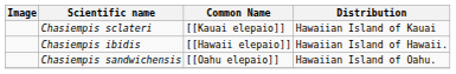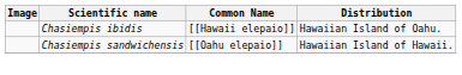- row: Chasiempis sclateri | [[Kauai elepaio]] | Hawaiian Island of Kauai
Chasiempis ibidis | Distribution: Hawaiian Island of Hawaii. -> Hawaiian Island of Oahu.
Chasiempis sandwichensis | Distribution: Hawaiian Island of Oahu. -> Hawaiian Island of Hawaii.
